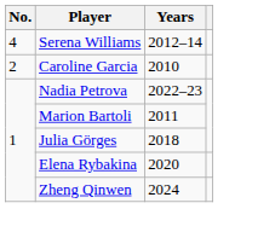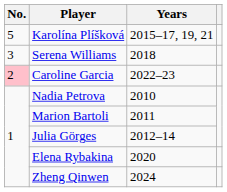+ row: 5 | Karolína Plíšková | 2015–17, 19, 21
Serena Williams | No.: 4 -> 3
Serena Williams | Years: 2012–14 -> 2018
Caroline Garcia | No.: no background -> pink background
Caroline Garcia | Years: 2010 -> 2022–23
Nadia Petrova | Years: 2022–23 -> 2010
Julia Görges | Years: 2018 -> 2012–14
